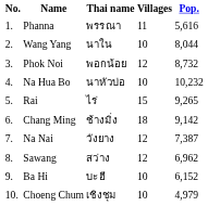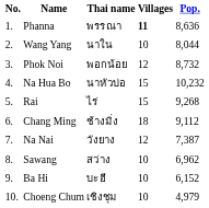Phanna | Villages: normal -> bold
Phanna | Pop.: 5,616 -> 8,636
Na Hua Bo | Villages: 10 -> 15
Rai | Pop.: 9,265 -> 9,268
Chang Ming | Pop.: 9,142 -> 9,112
Sawang | Villages: 12 -> 10
